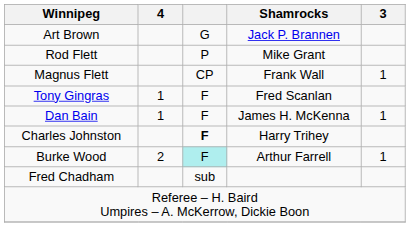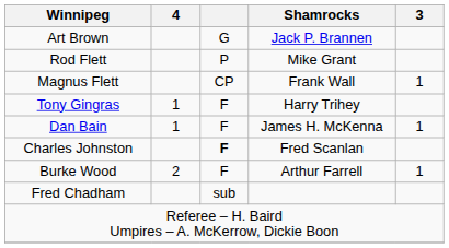Tony Gingras | Shamrocks: Fred Scanlan -> Harry Trihey
Charles Johnston | Shamrocks: Harry Trihey -> Fred Scanlan
Burke Wood | column 3: paleturquoise background -> no background
